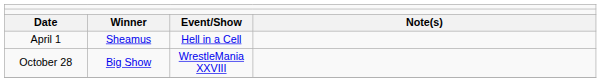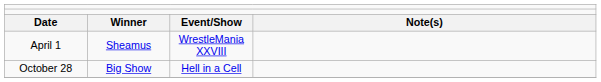April 1 | column 3: Hell in a Cell -> WrestleMania XXVIII
October 28 | column 3: WrestleMania XXVIII -> Hell in a Cell
